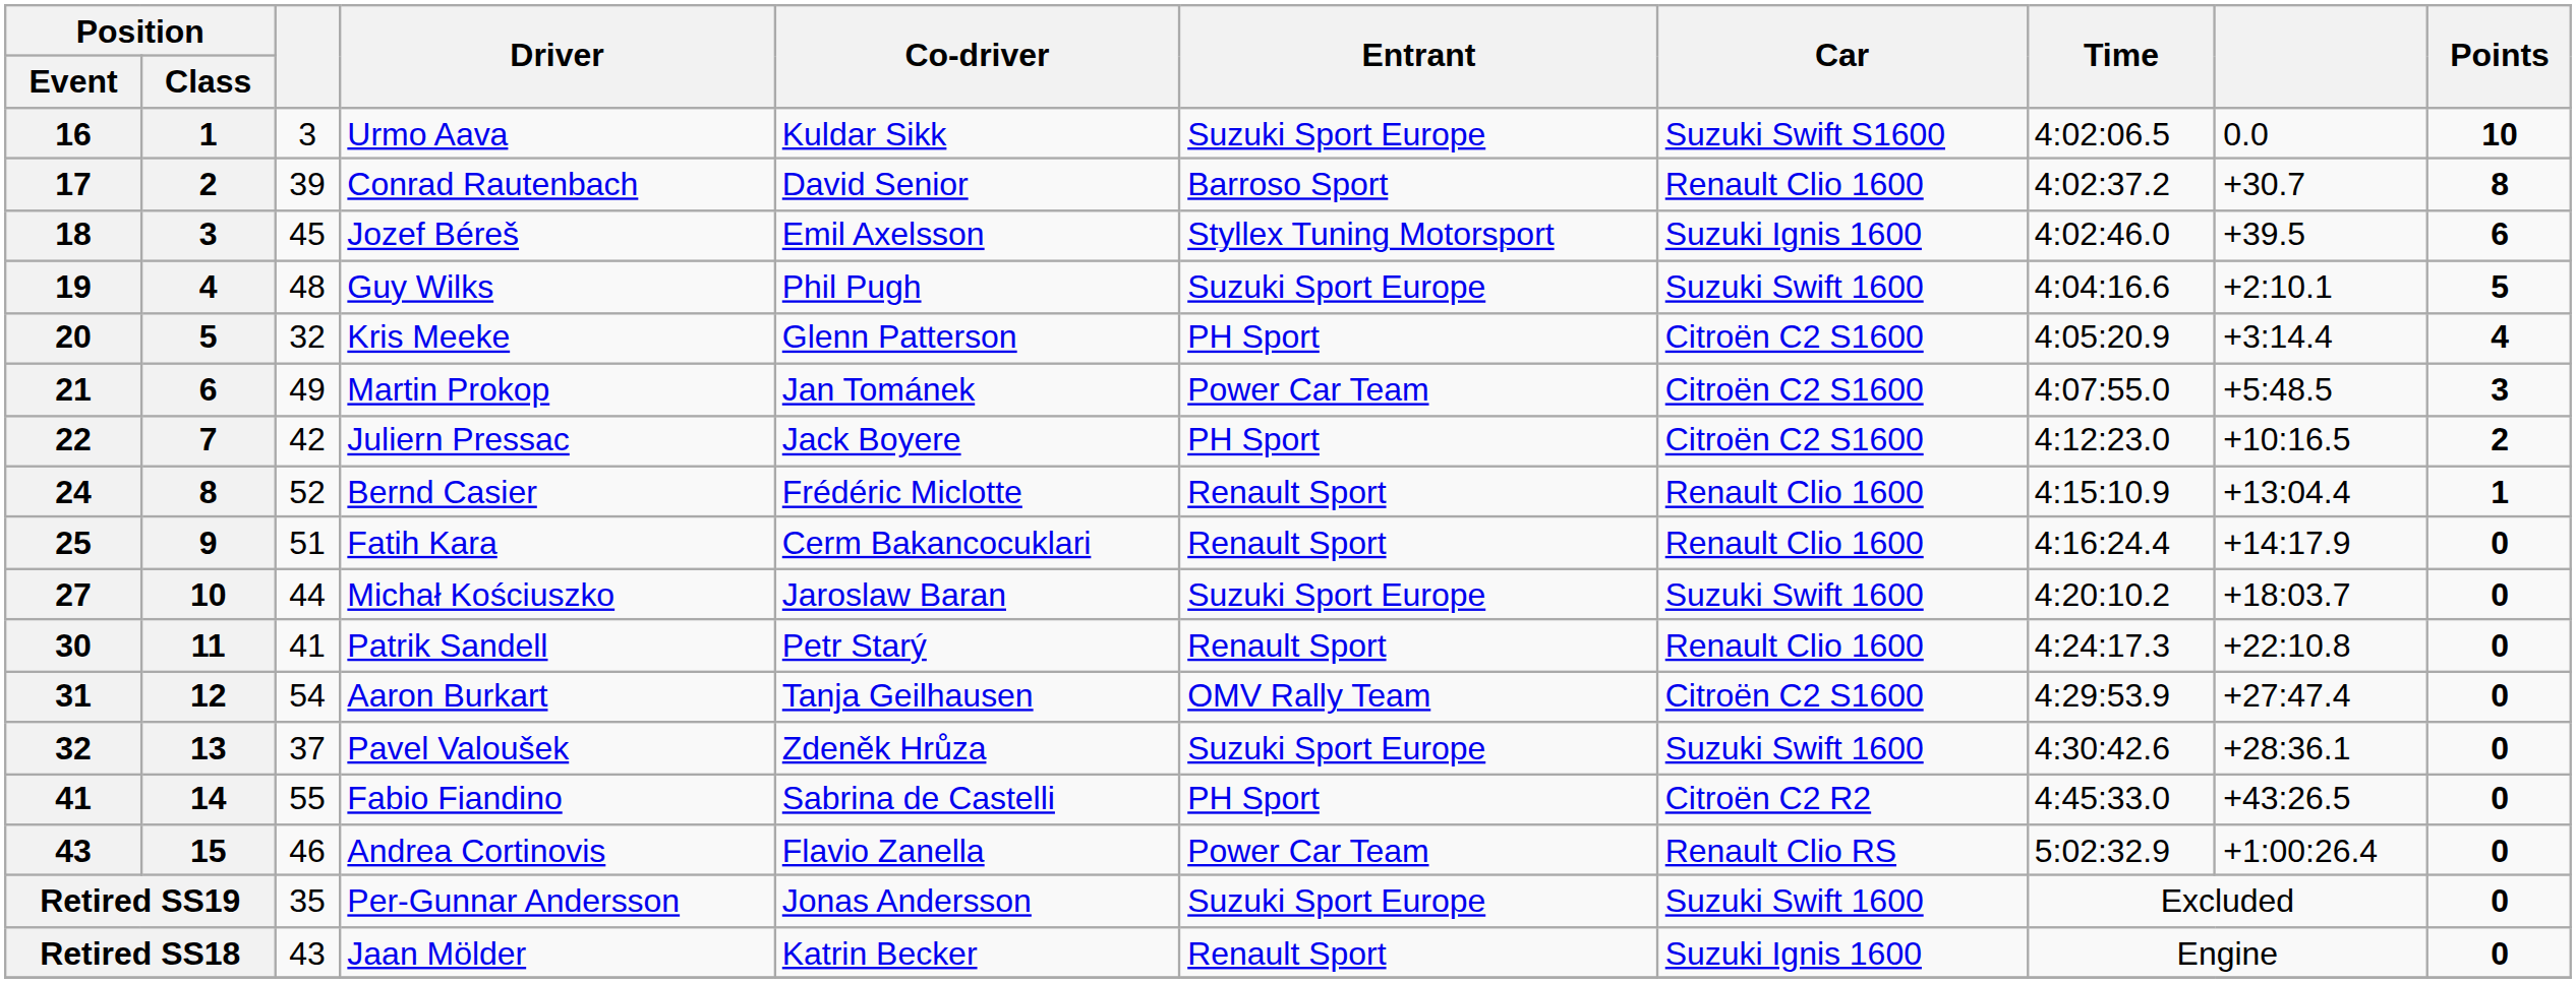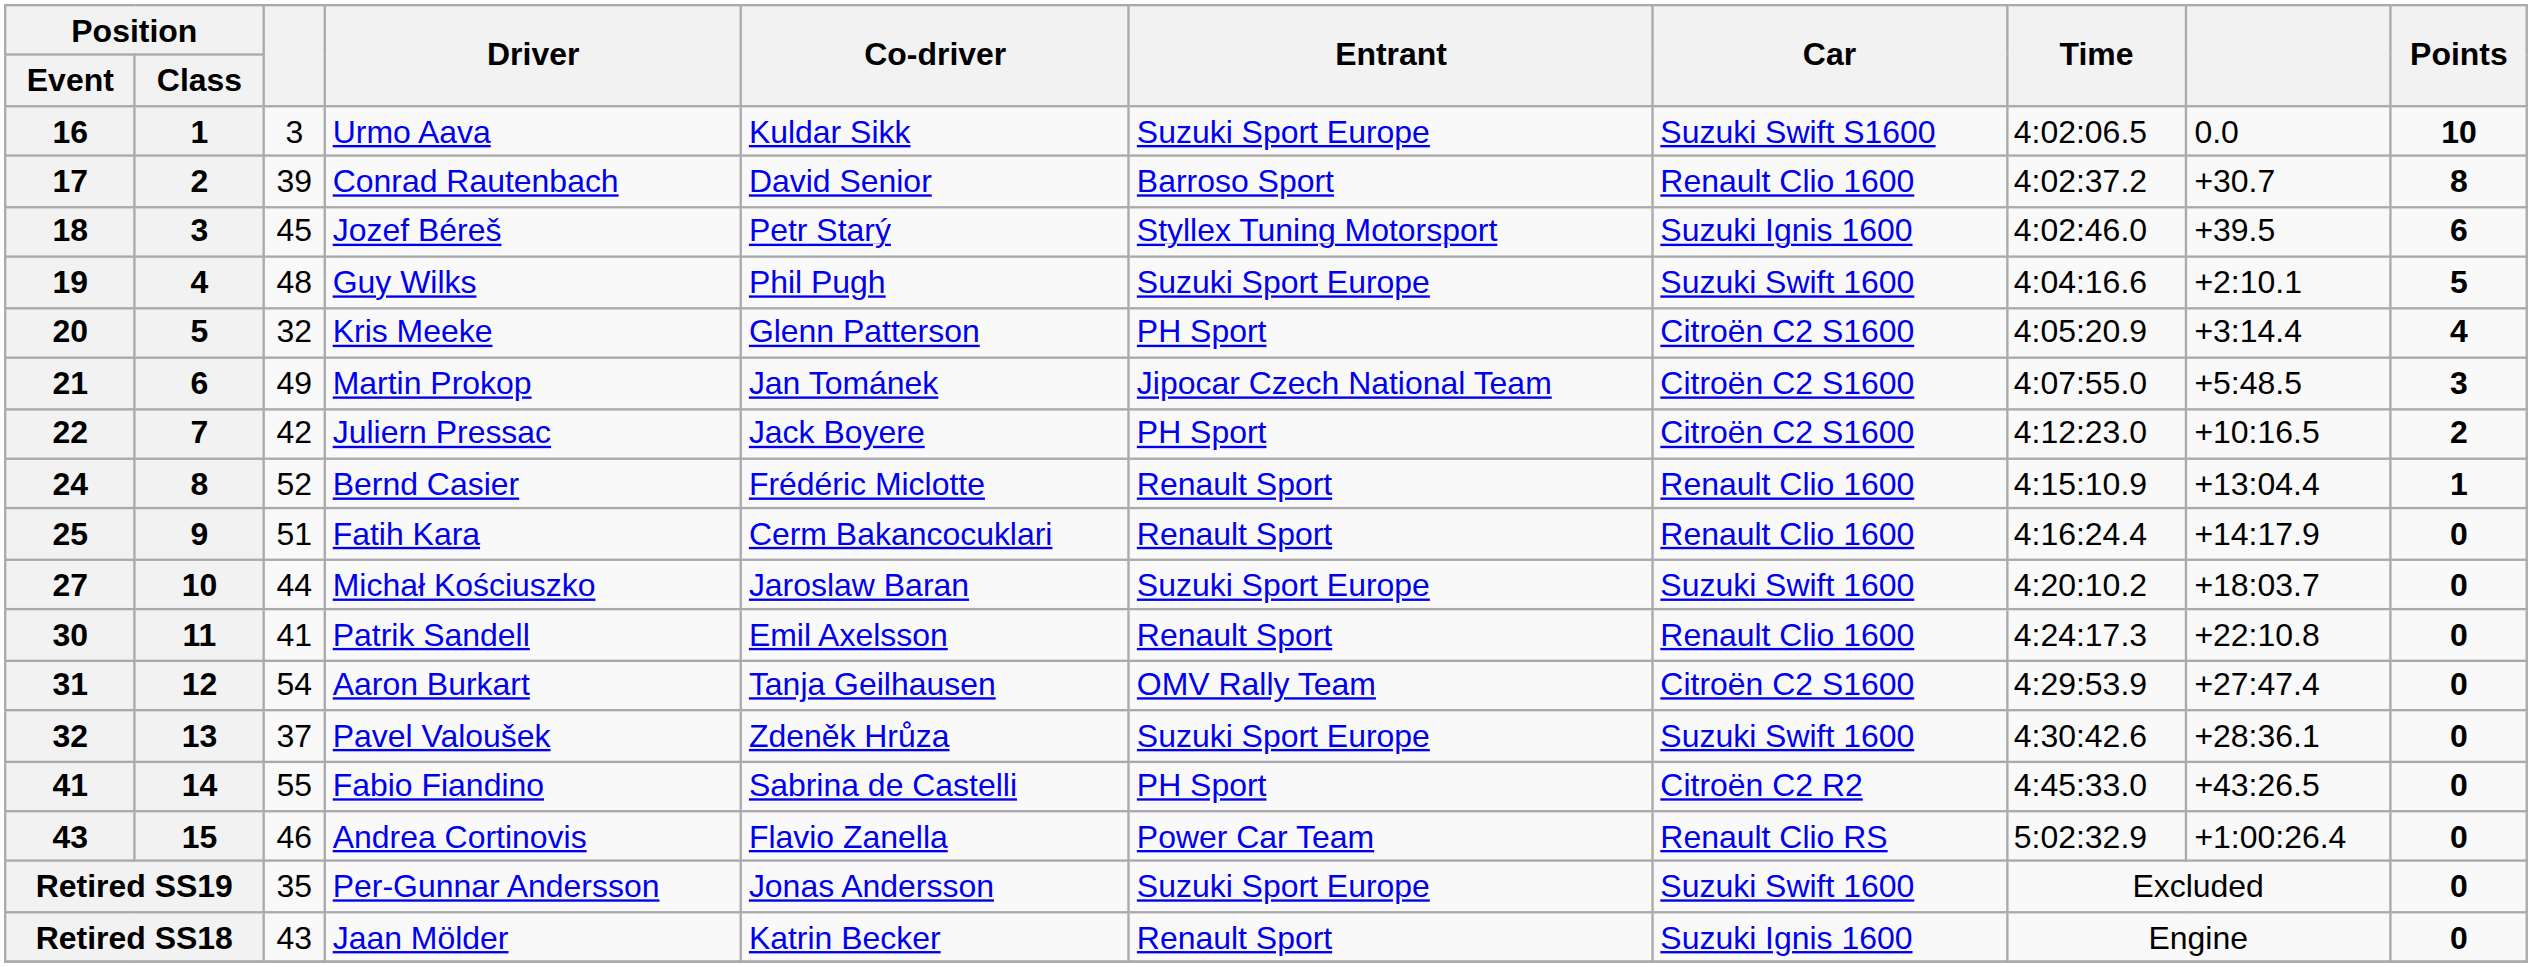Jozef Béreš | Co-driver: Emil Axelsson -> Petr Starý
Martin Prokop | Entrant: Power Car Team -> Jipocar Czech National Team
Patrik Sandell | Co-driver: Petr Starý -> Emil Axelsson
